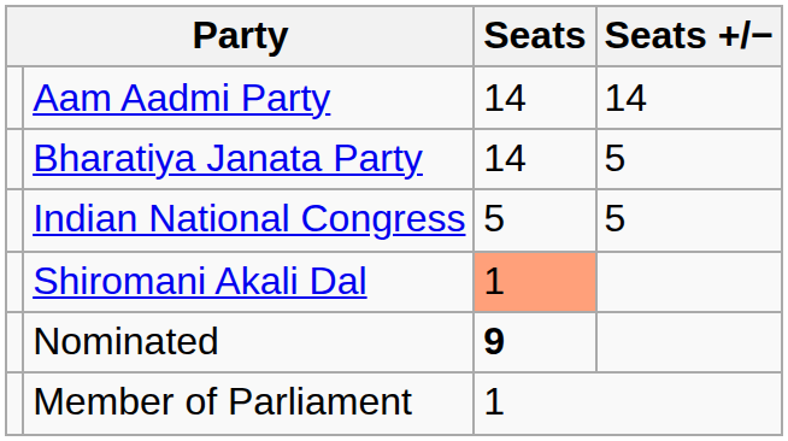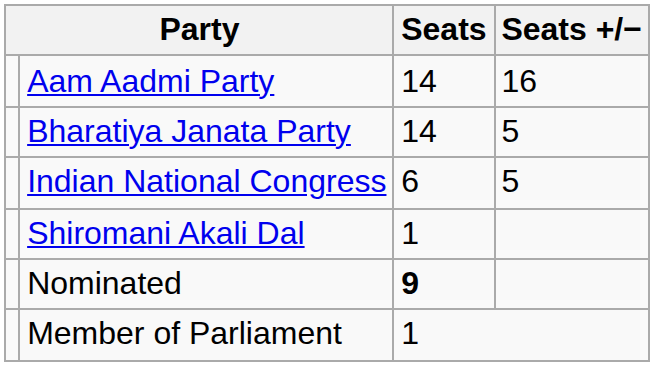Aam Aadmi Party | Seats +/−: 14 -> 16
Indian National Congress | Seats: 5 -> 6
Shiromani Akali Dal | Seats: lightsalmon background -> no background
